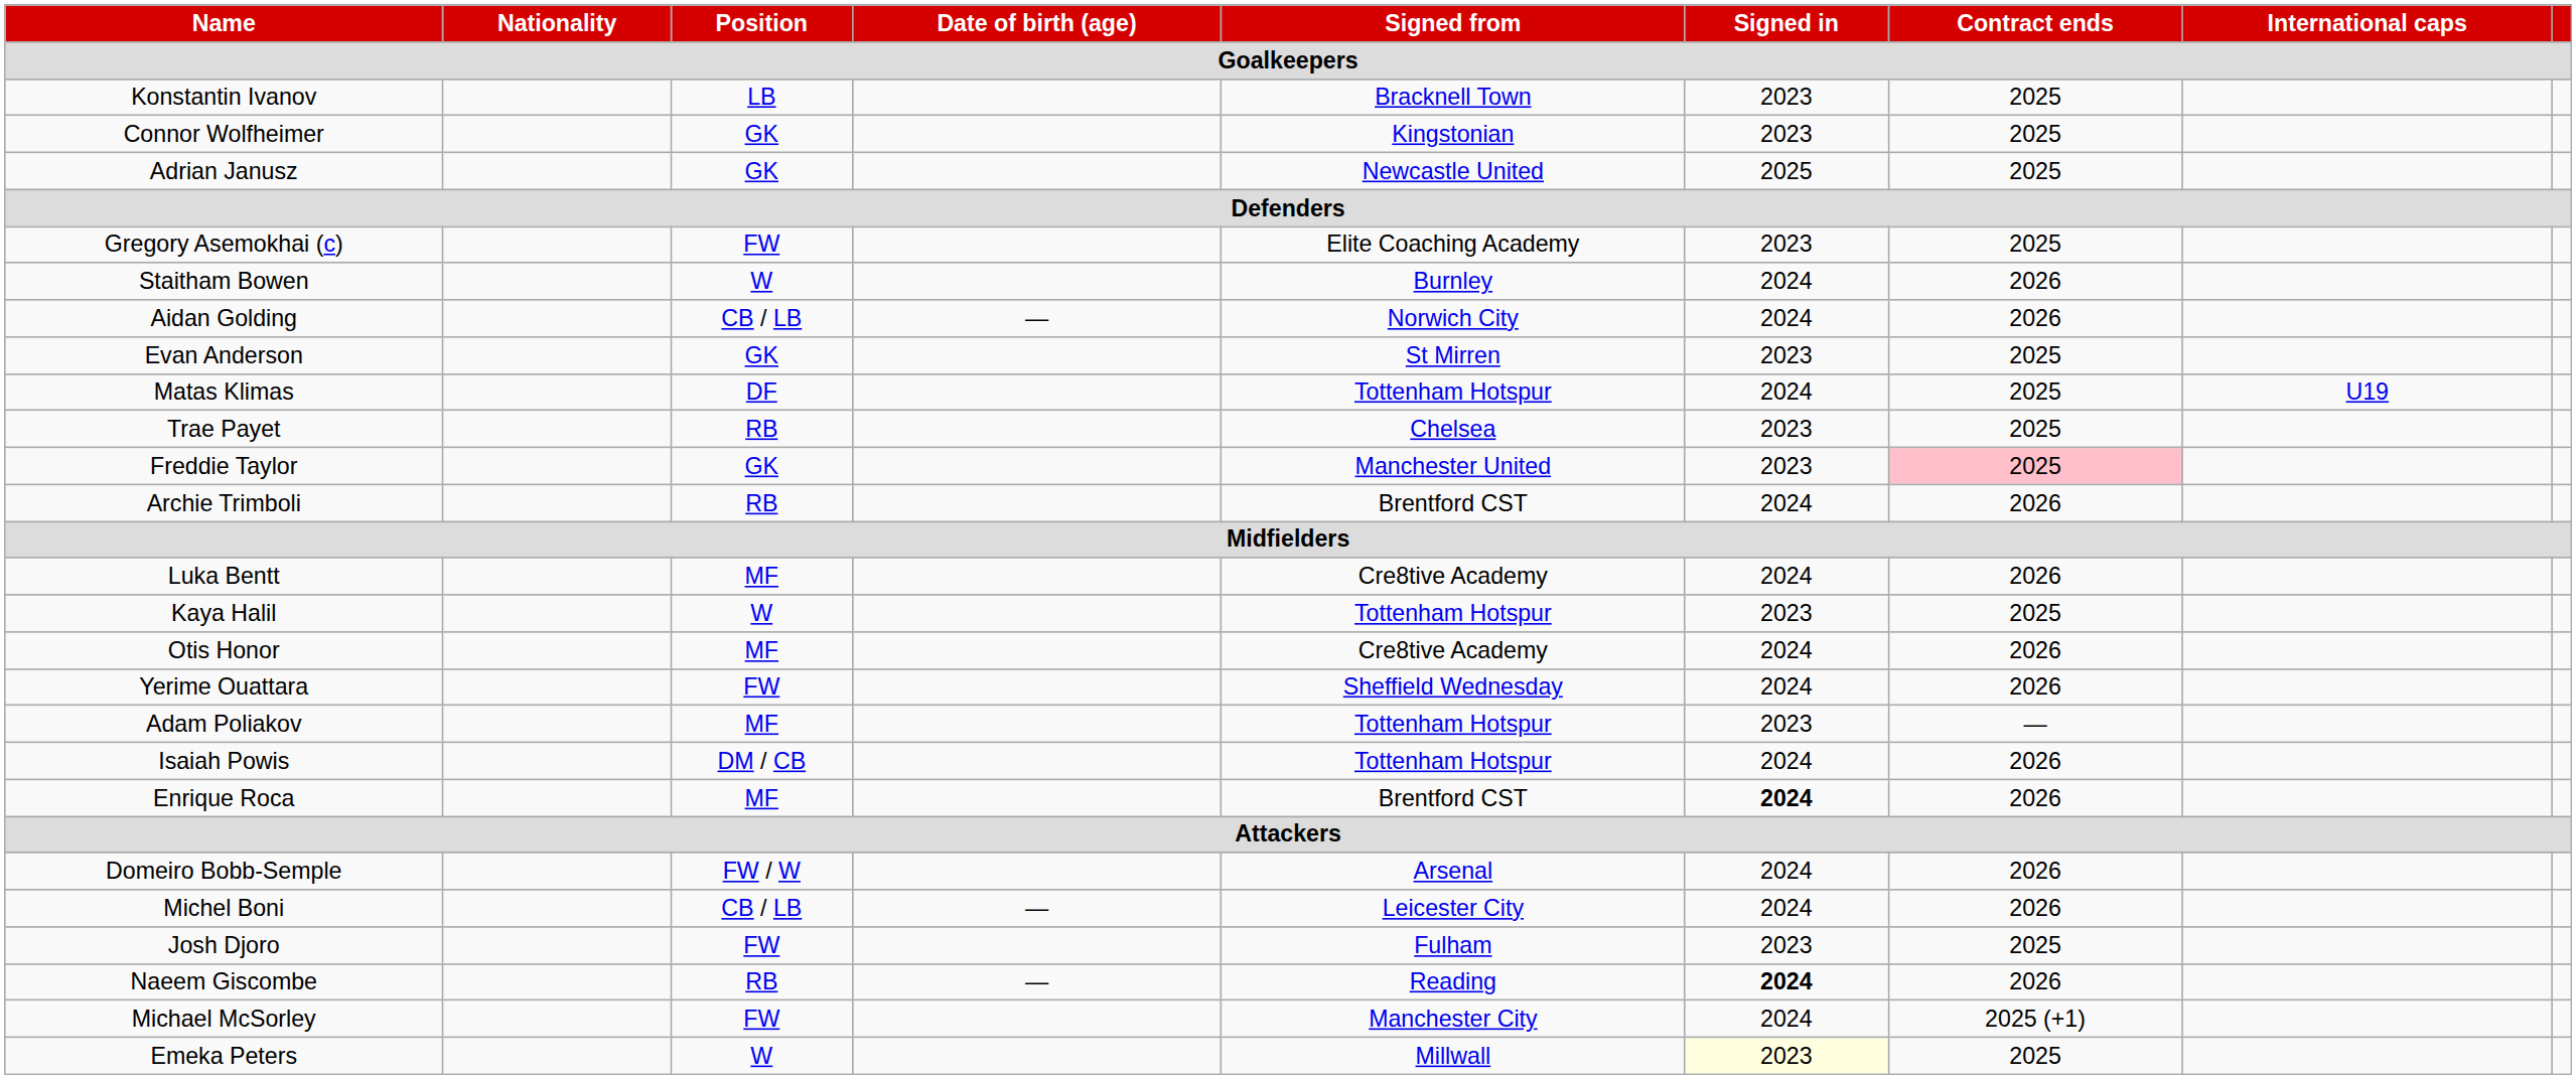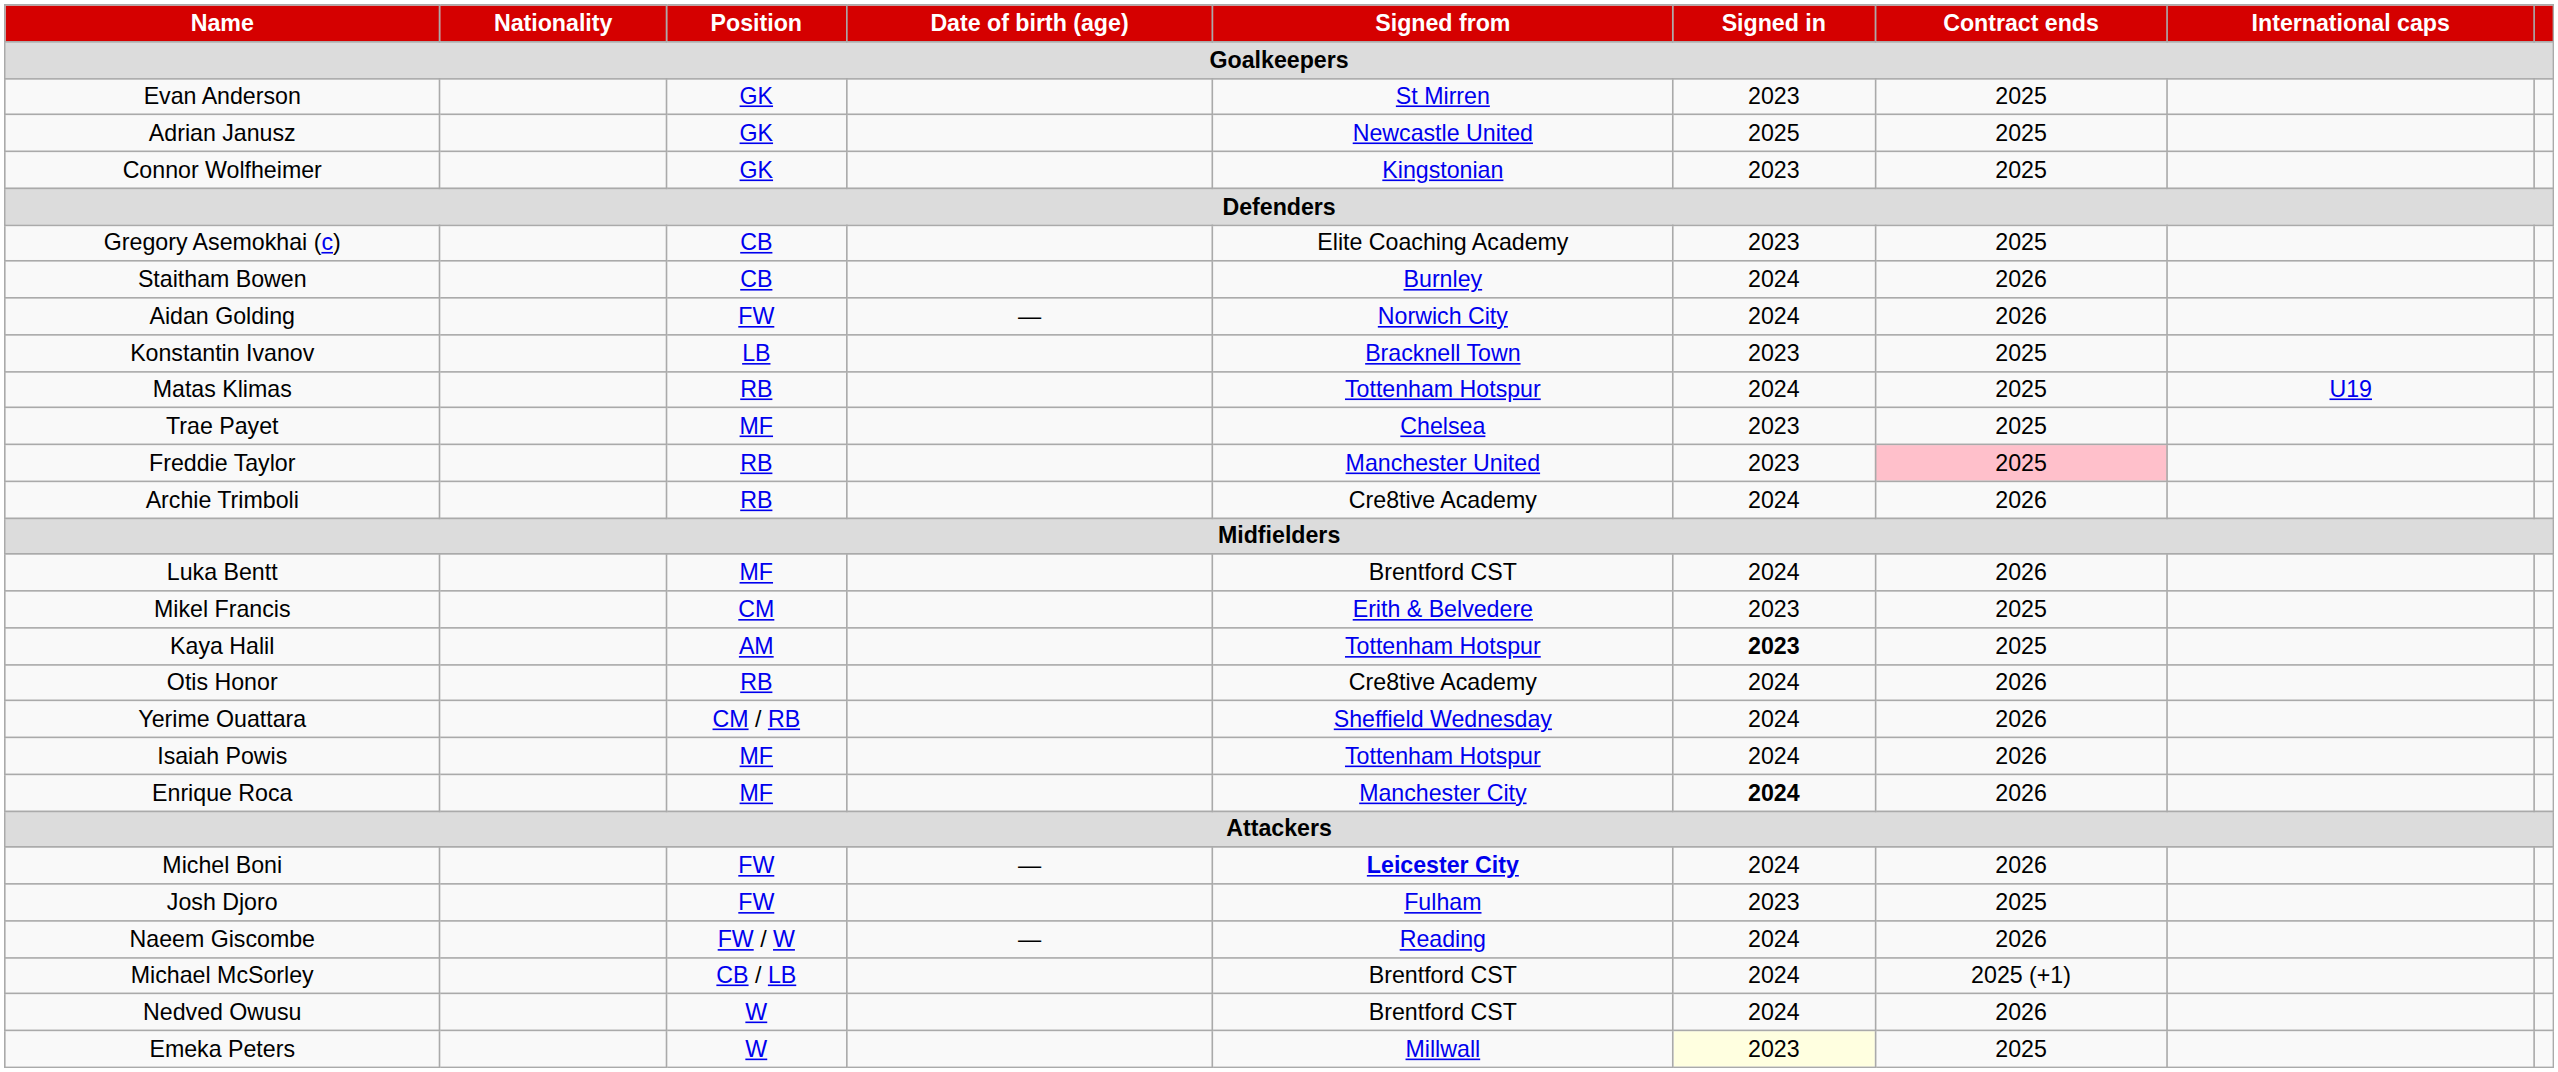rows swapped: Evan Anderson <-> Konstantin Ivanov
rows swapped: Adrian Janusz <-> Connor Wolfheimer
Gregory Asemokhai (c) | Position: FW -> CB
Staitham Bowen | Position: W -> CB
Aidan Golding | Position: CB / LB -> FW
Matas Klimas | Position: DF -> RB
Trae Payet | Position: RB -> MF
Freddie Taylor | Position: GK -> RB
Archie Trimboli | Signed from: Brentford CST -> Cre8tive Academy
Luka Bentt | Signed from: Cre8tive Academy -> Brentford CST
+ row: Mikel Francis | CM | Erith & Belvedere | 2023 | 2025
Kaya Halil | Position: W -> AM
Kaya Halil | Signed in: normal -> bold
Otis Honor | Position: MF -> RB
Yerime Ouattara | Position: FW -> CM / RB
- row: Adam Poliakov | MF | Tottenham Hotspur | 2023 | —
Isaiah Powis | Position: DM / CB -> MF
Enrique Roca | Signed from: Brentford CST -> Manchester City
- row: Domeiro Bobb-Semple | FW / W | Arsenal | 2024 | 2026
Michel Boni | Position: CB / LB -> FW
Michel Boni | Signed from: normal -> bold
Naeem Giscombe | Position: RB -> FW / W
Naeem Giscombe | Signed in: bold -> normal
Michael McSorley | Position: FW -> CB / LB
Michael McSorley | Signed from: Manchester City -> Brentford CST
+ row: Nedved Owusu | W | Brentford CST | 2024 | 2026
